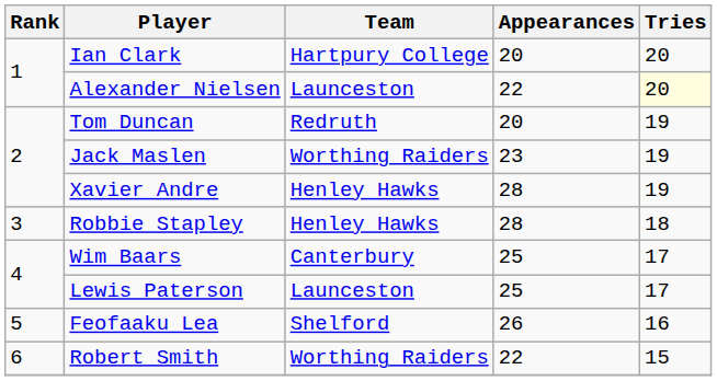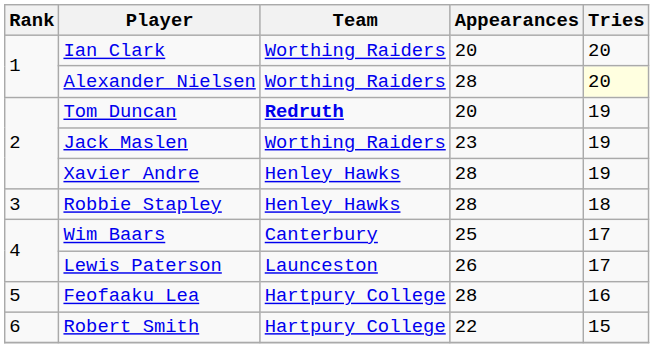Ian Clark | Team: Hartpury College -> Worthing Raiders
Alexander Nielsen | Team: Launceston -> Worthing Raiders
Alexander Nielsen | Appearances: 22 -> 28
Tom Duncan | Team: normal -> bold
Lewis Paterson | Appearances: 25 -> 26
Feofaaku Lea | Team: Shelford -> Hartpury College
Feofaaku Lea | Appearances: 26 -> 28
Robert Smith | Team: Worthing Raiders -> Hartpury College
